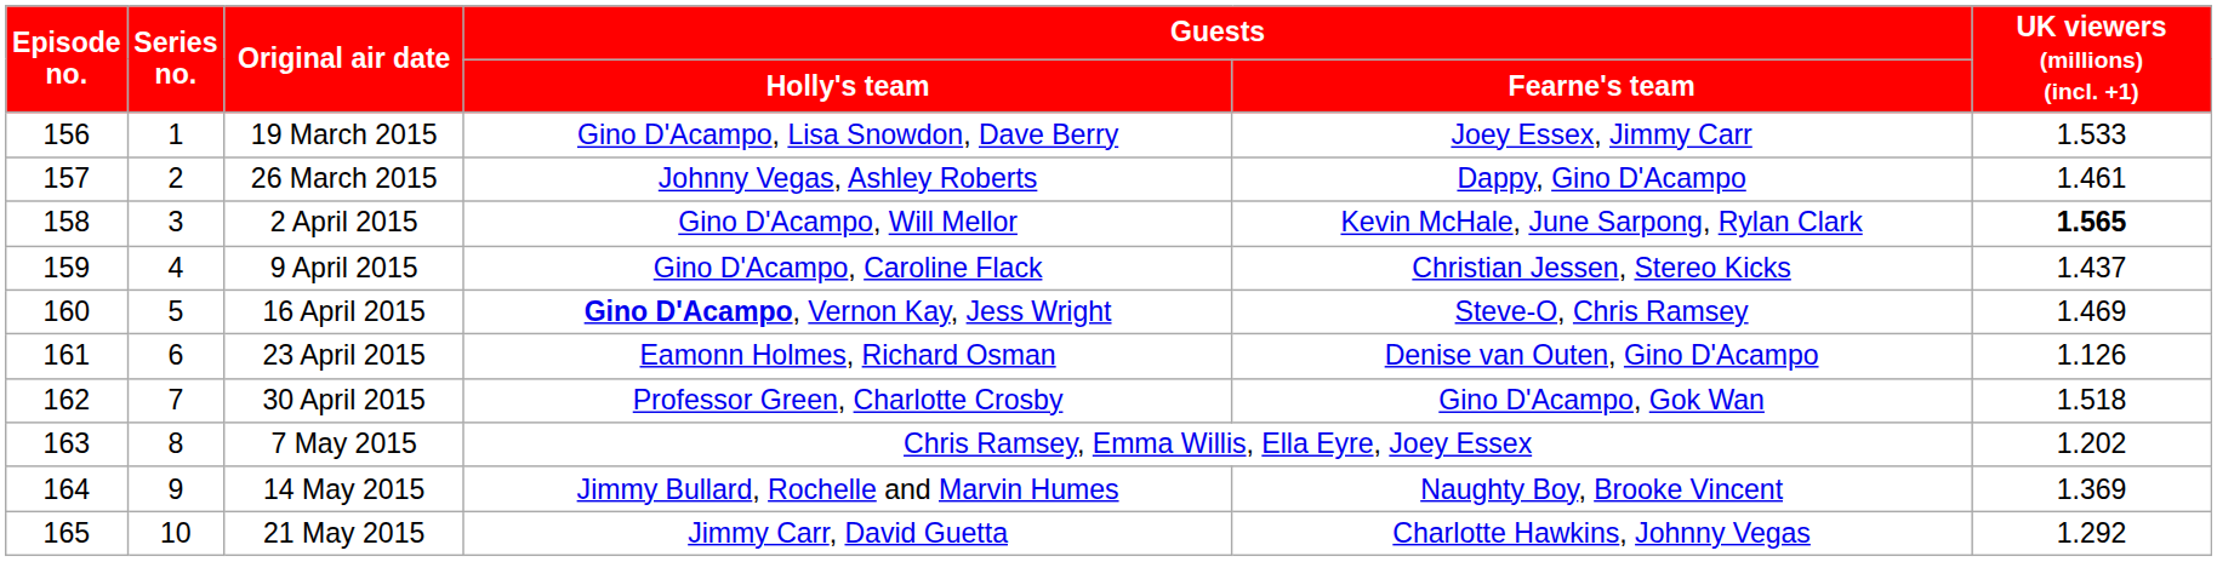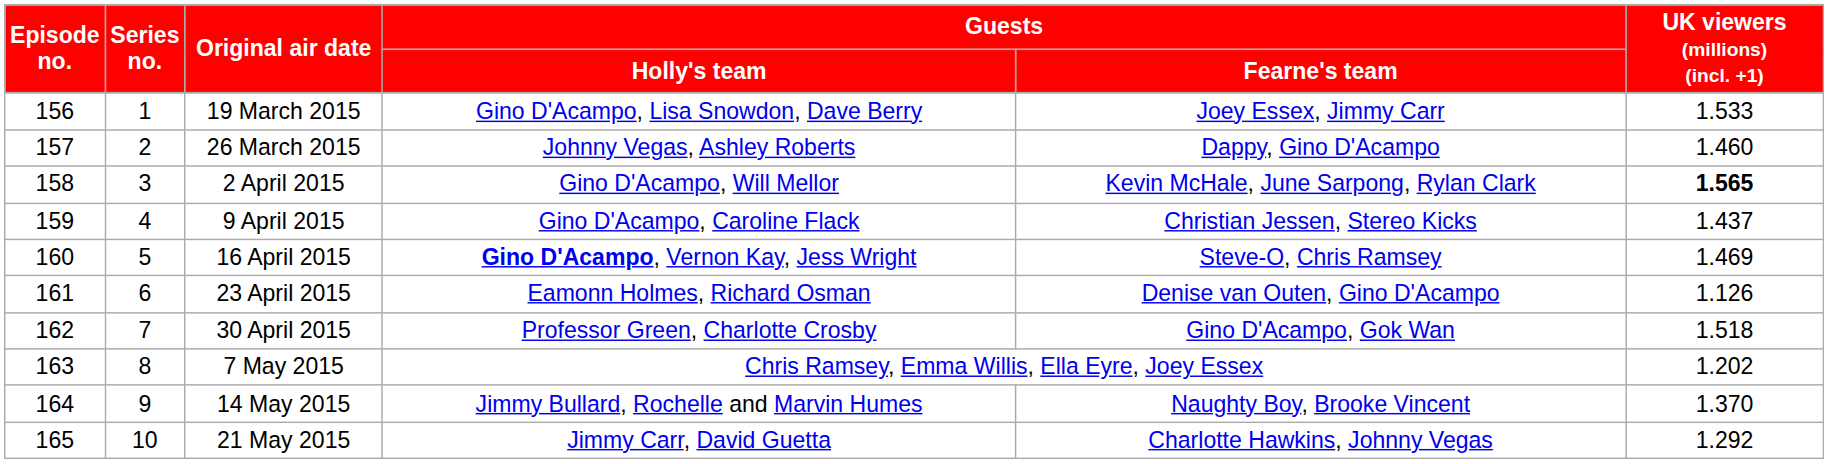26 March 2015 | UK viewers (millions) (incl. +1): 1.461 -> 1.460
14 May 2015 | UK viewers (millions) (incl. +1): 1.369 -> 1.370
